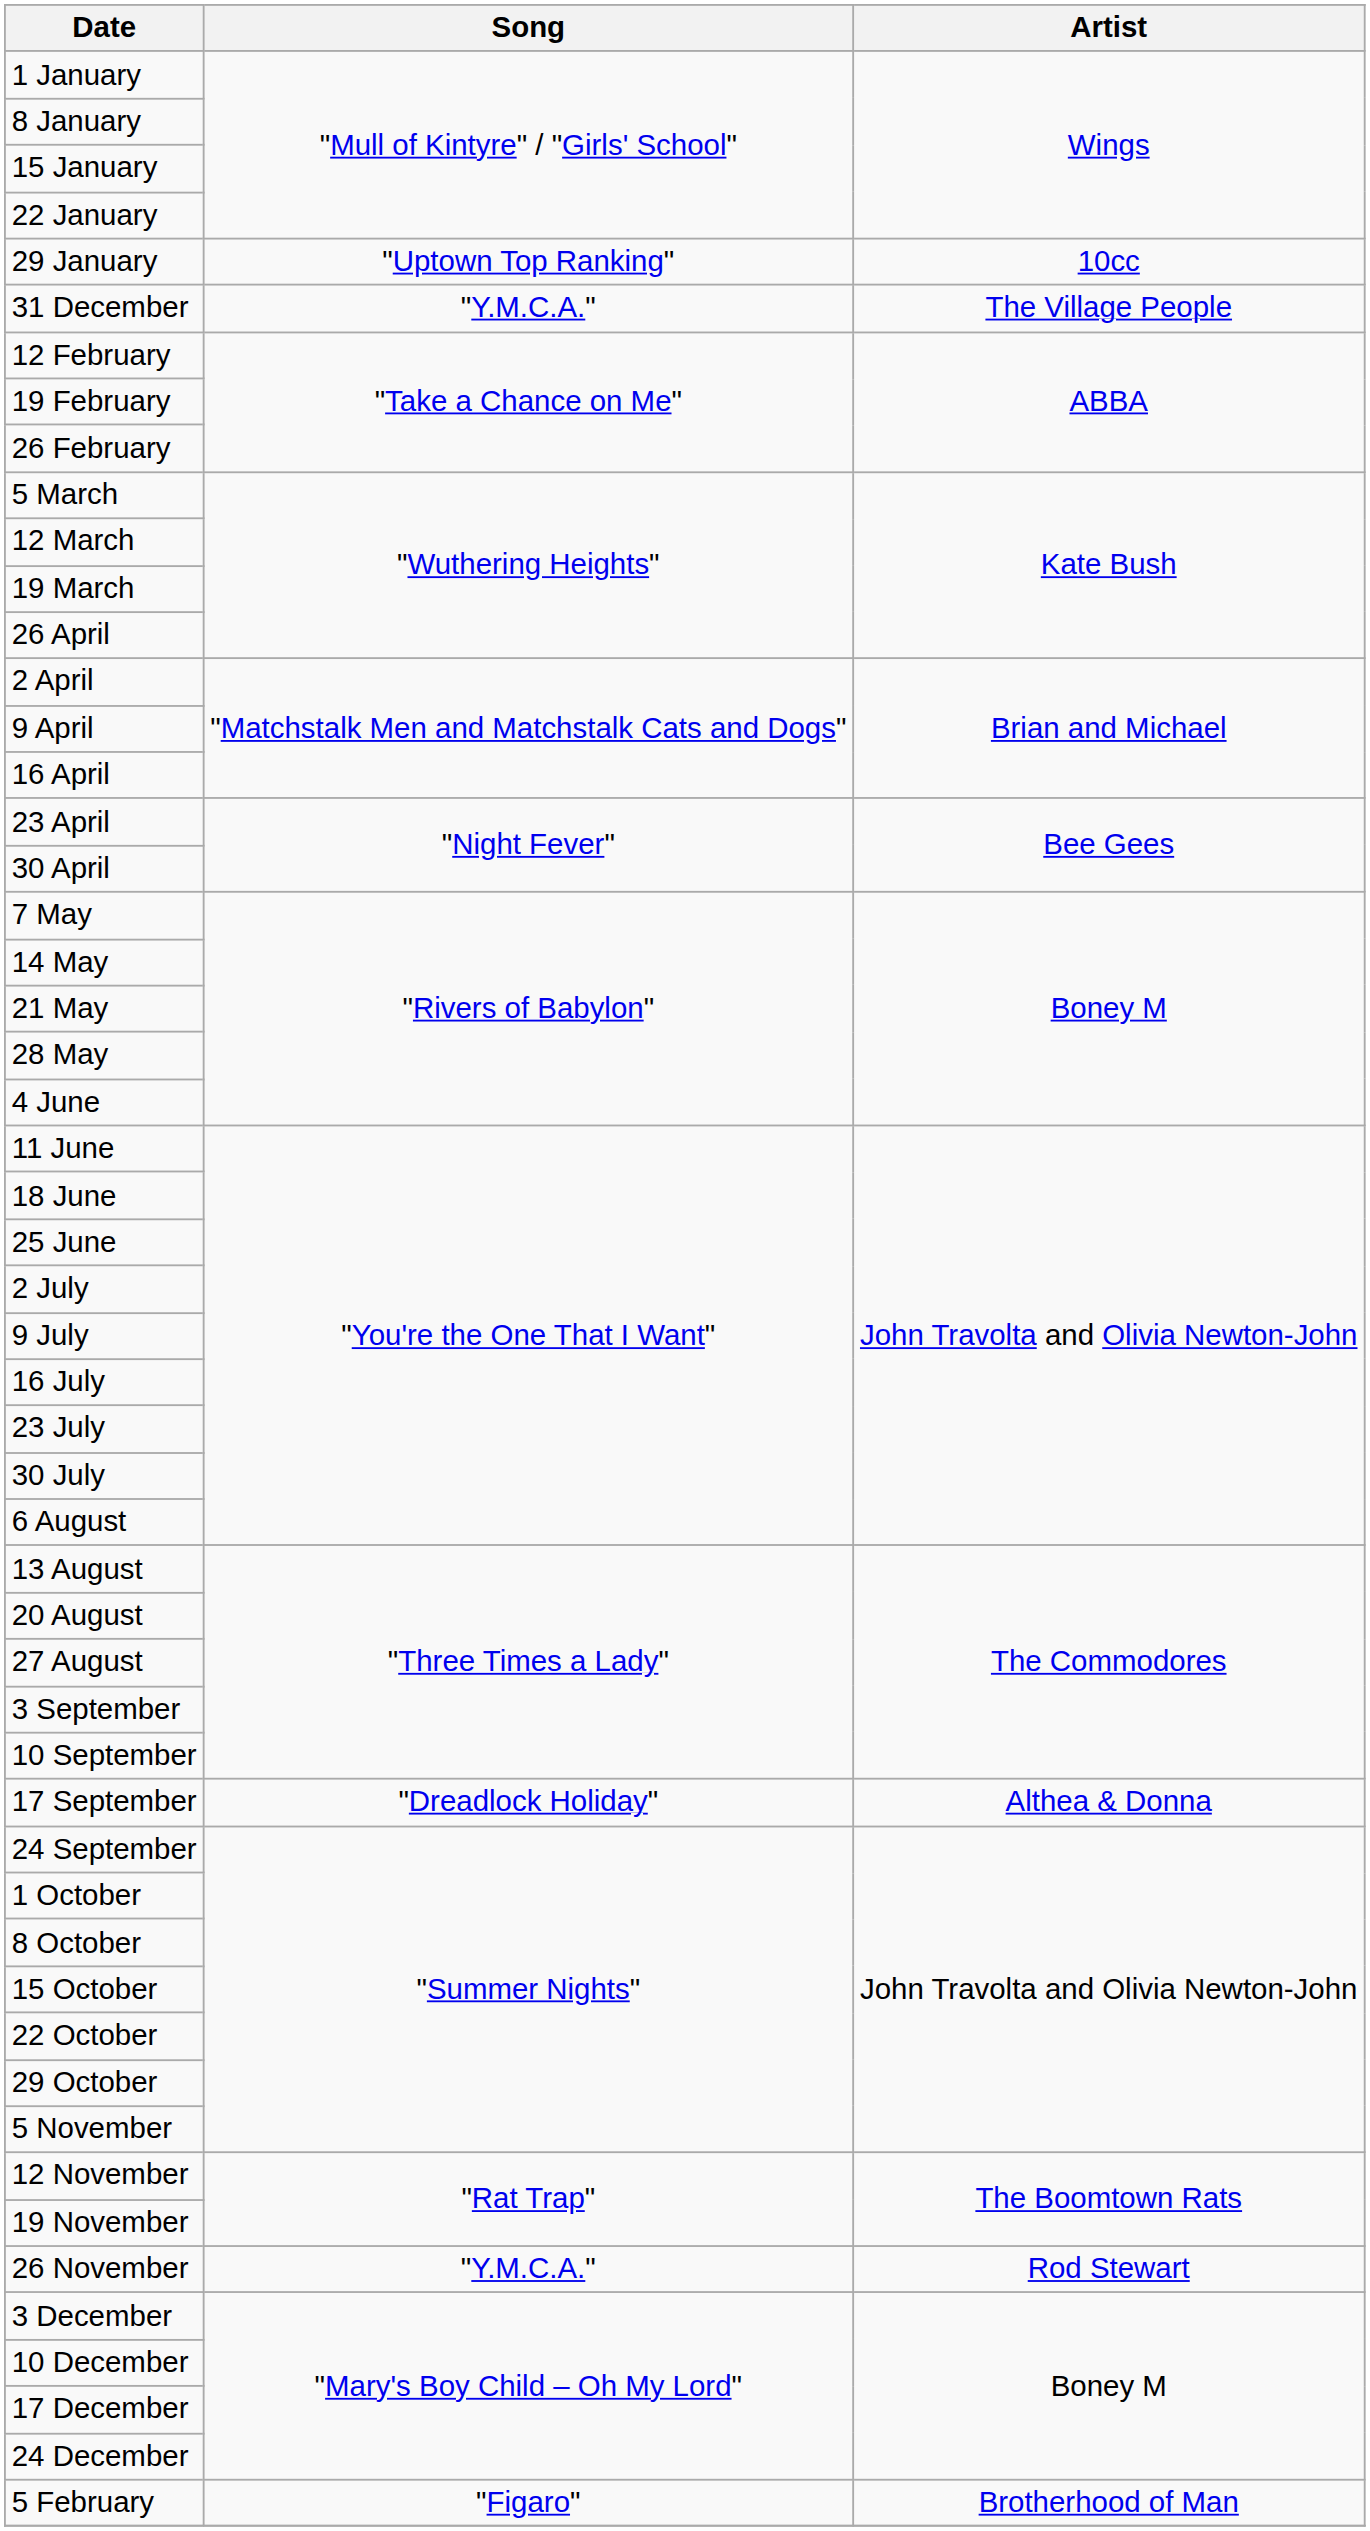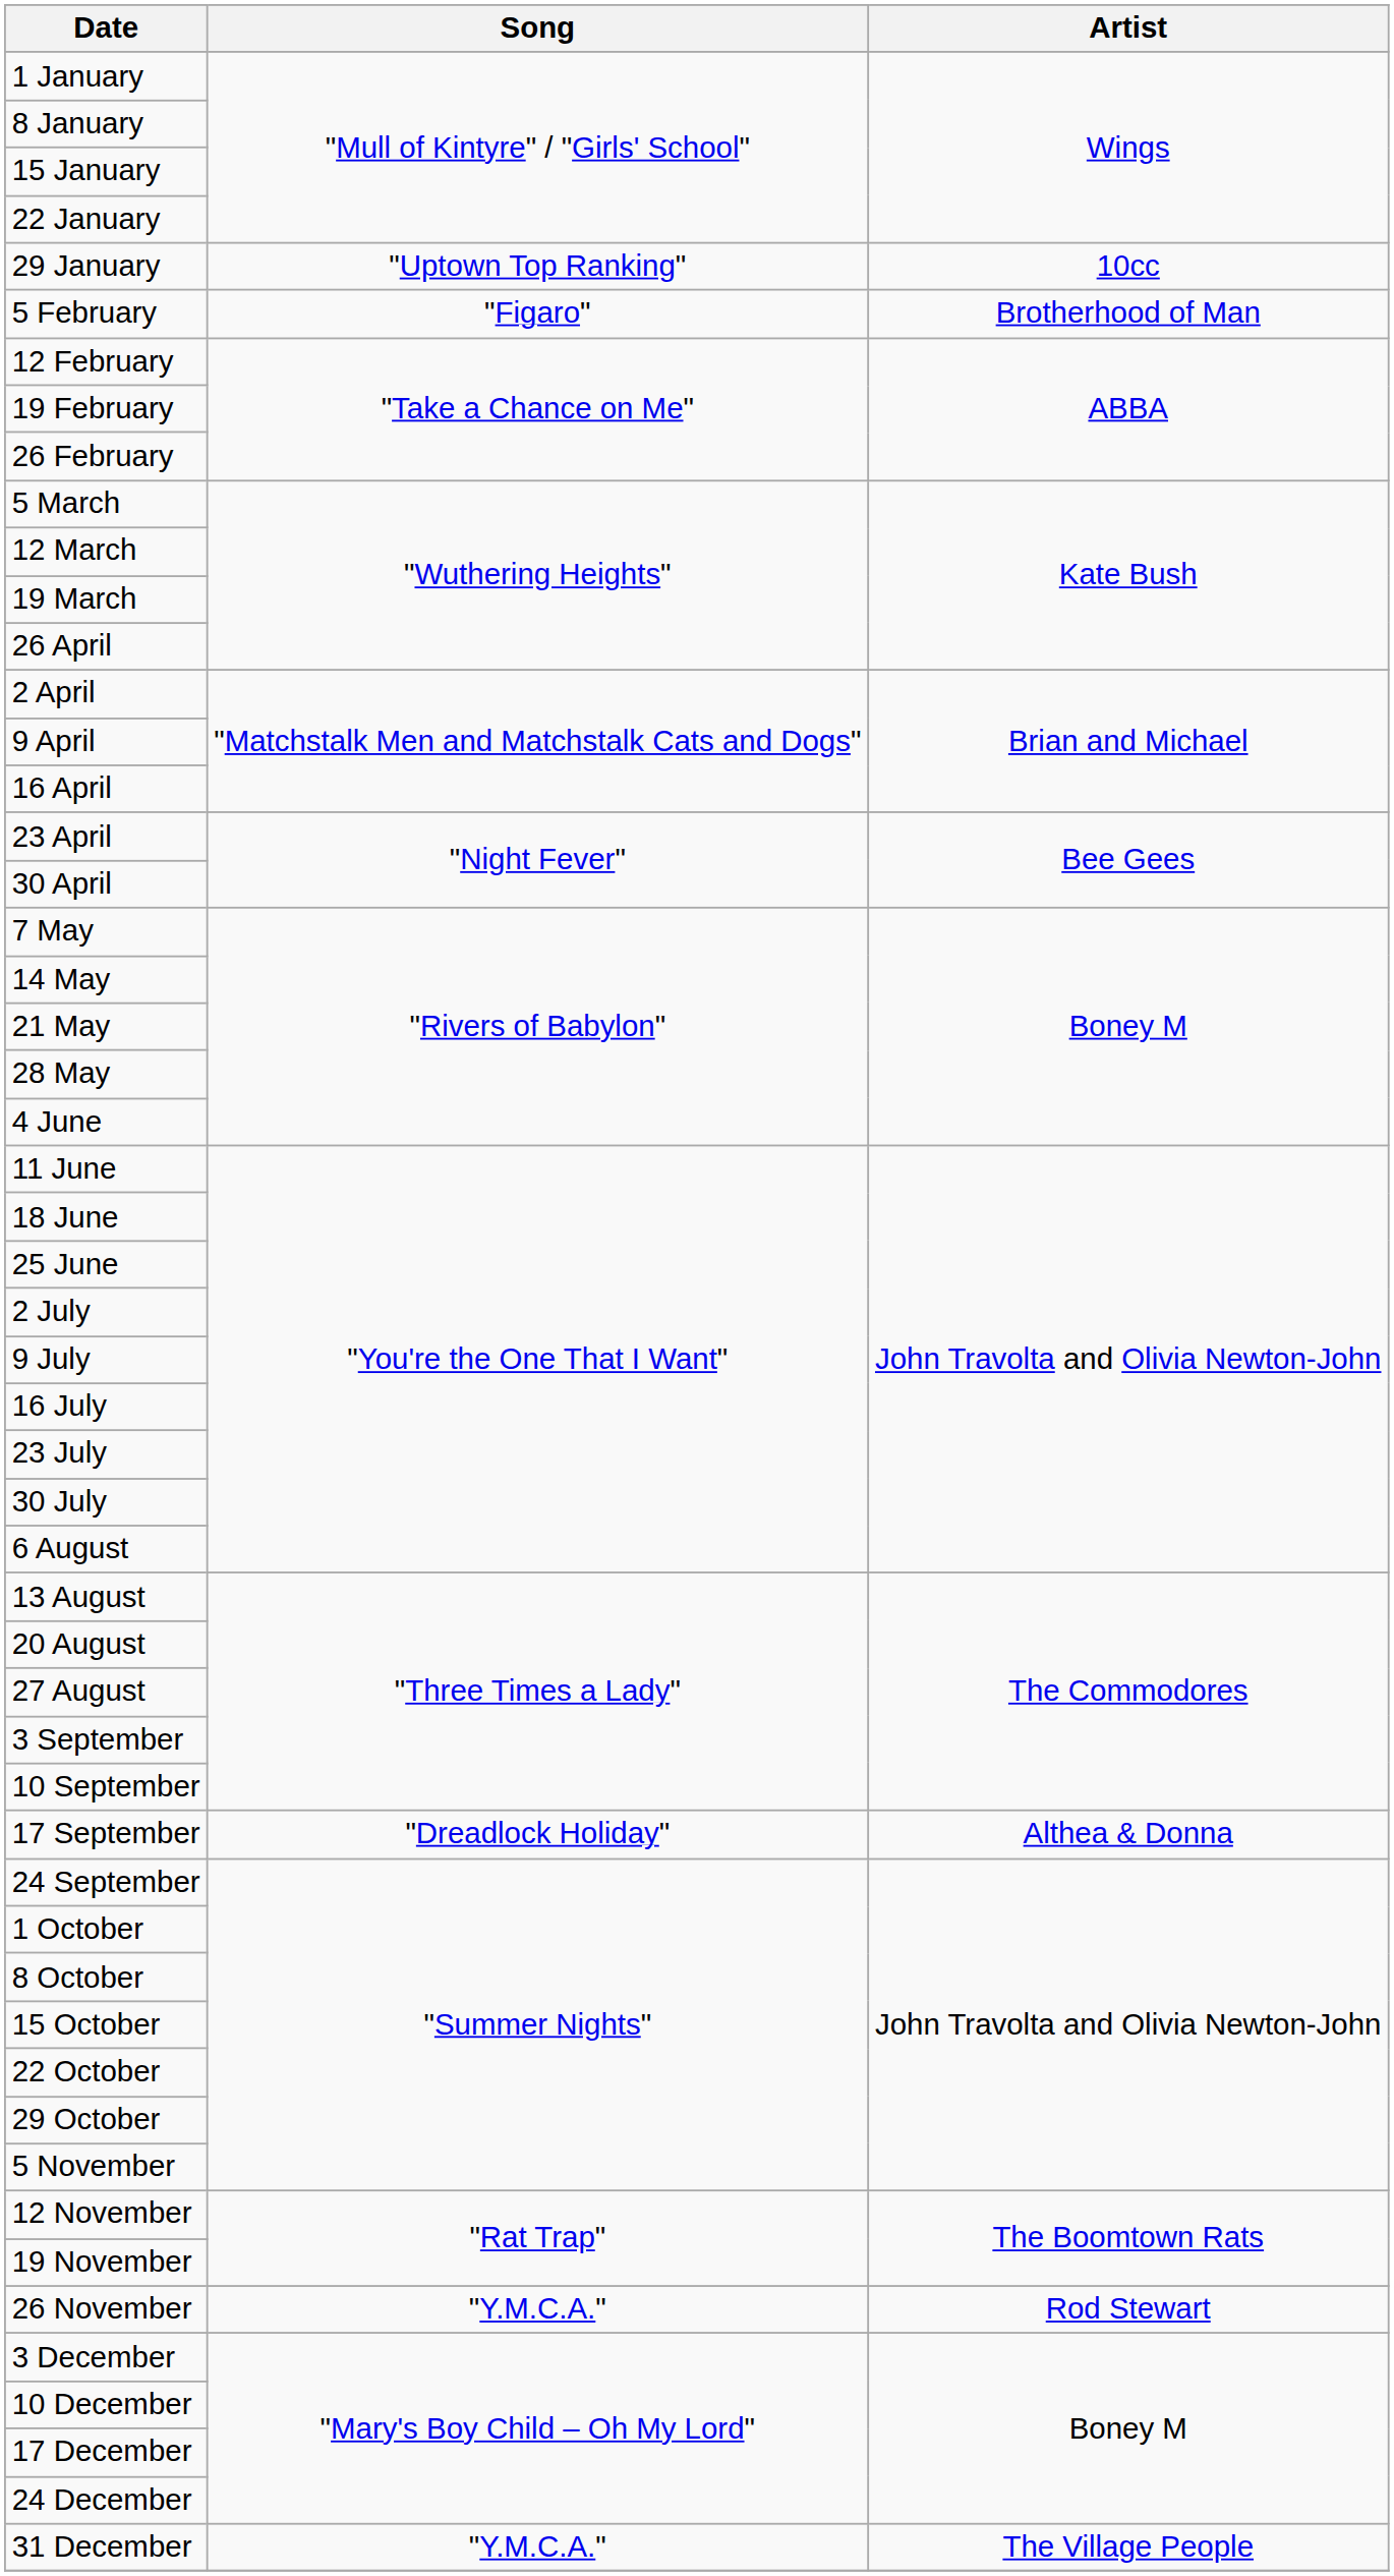rows swapped: 5 February <-> 31 December
